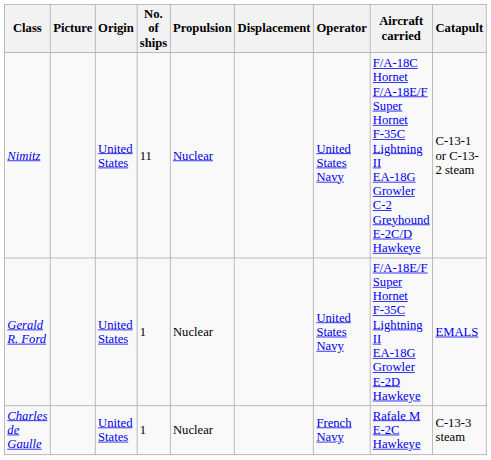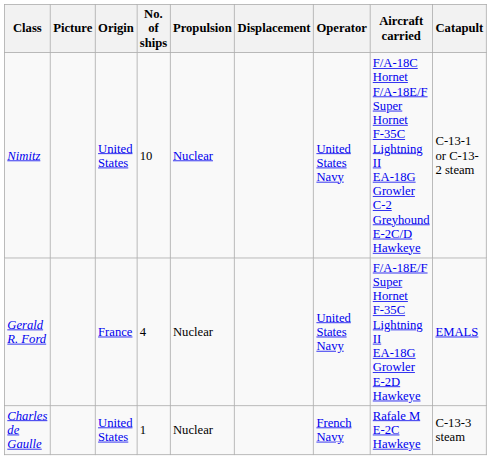Nimitz | No. of ships: 11 -> 10
Gerald R. Ford | Origin: United States -> France
Gerald R. Ford | No. of ships: 1 -> 4
